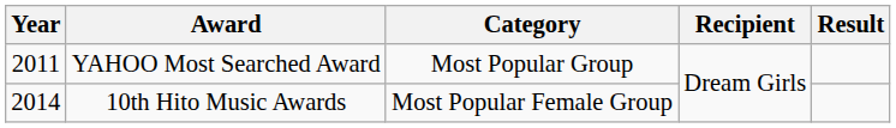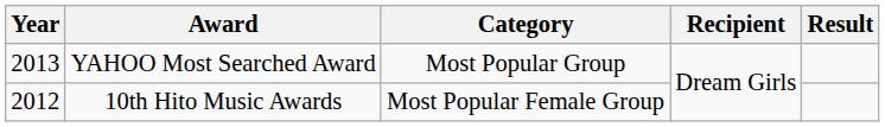YAHOO Most Searched Award | Year: 2011 -> 2013
10th Hito Music Awards | Year: 2014 -> 2012
